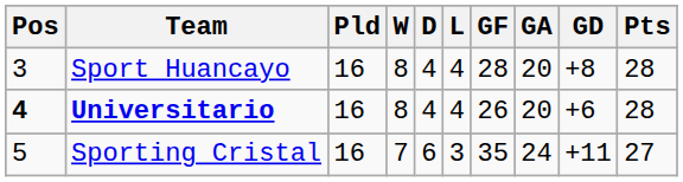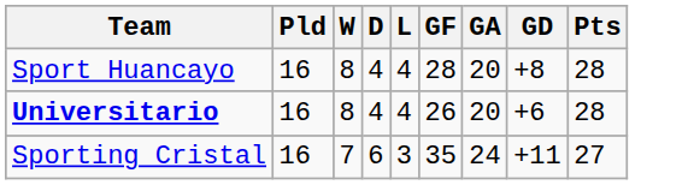- column: Pos | 3 | 4 | 5
